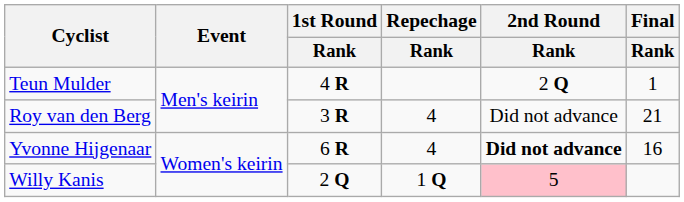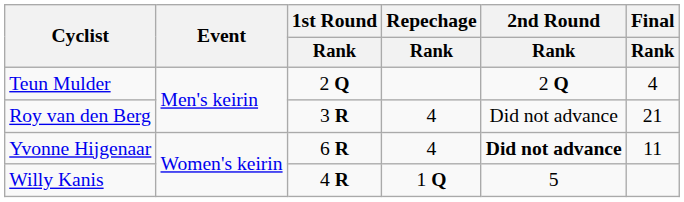Teun Mulder | 1st Round / Rank: 4 R -> 2 Q
Teun Mulder | Final / Rank: 1 -> 4
Yvonne Hijgenaar | Final / Rank: 16 -> 11
Willy Kanis | 1st Round / Rank: 2 Q -> 4 R
Willy Kanis | 2nd Round / Rank: pink background -> no background
